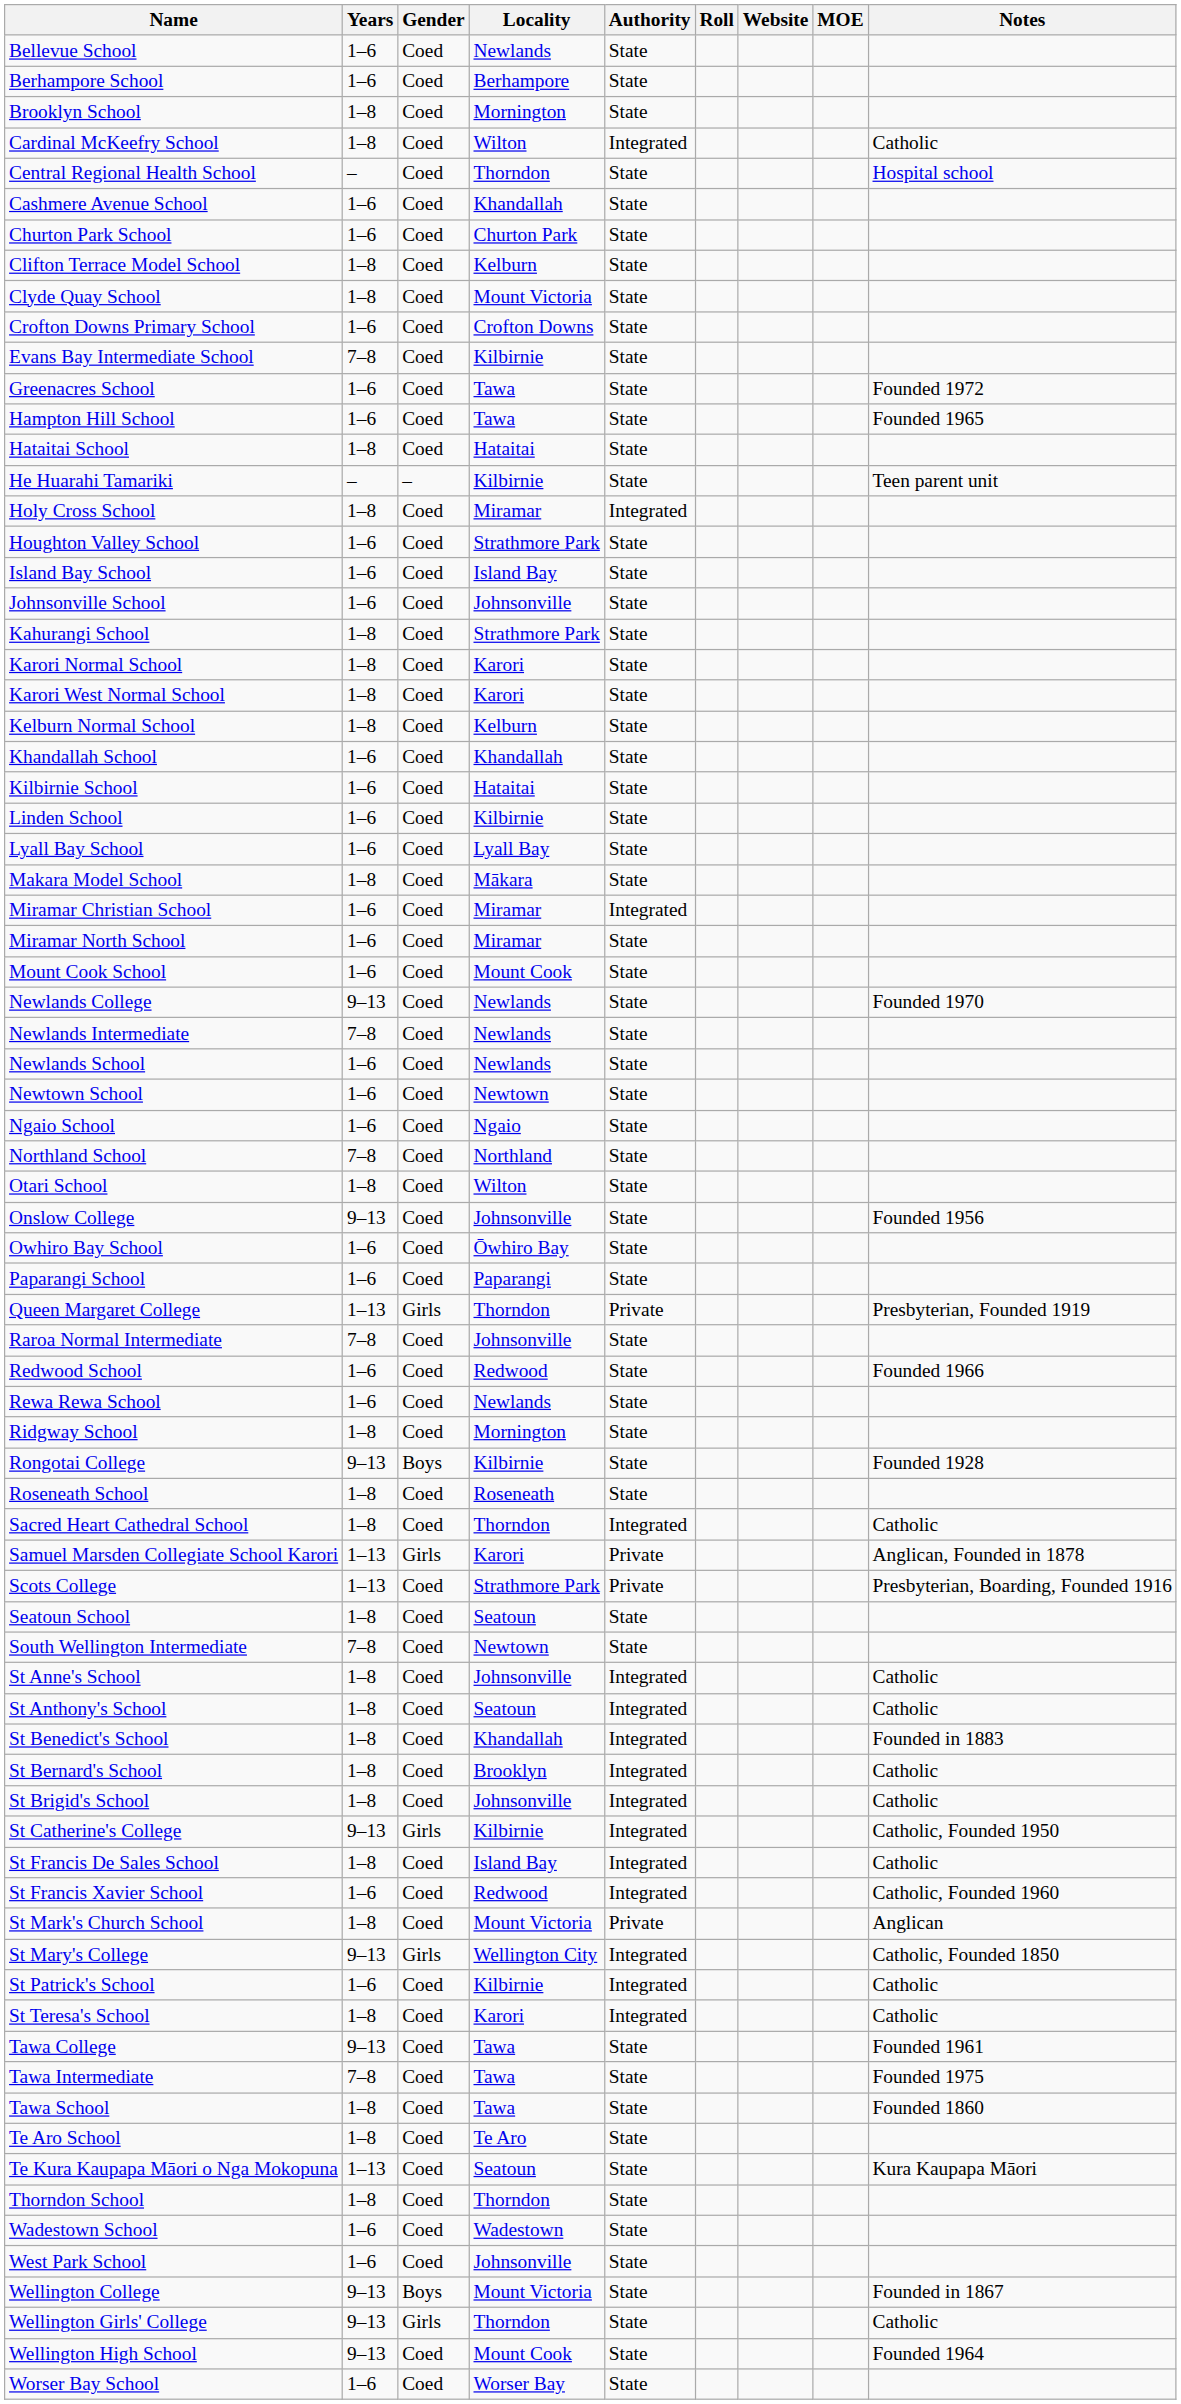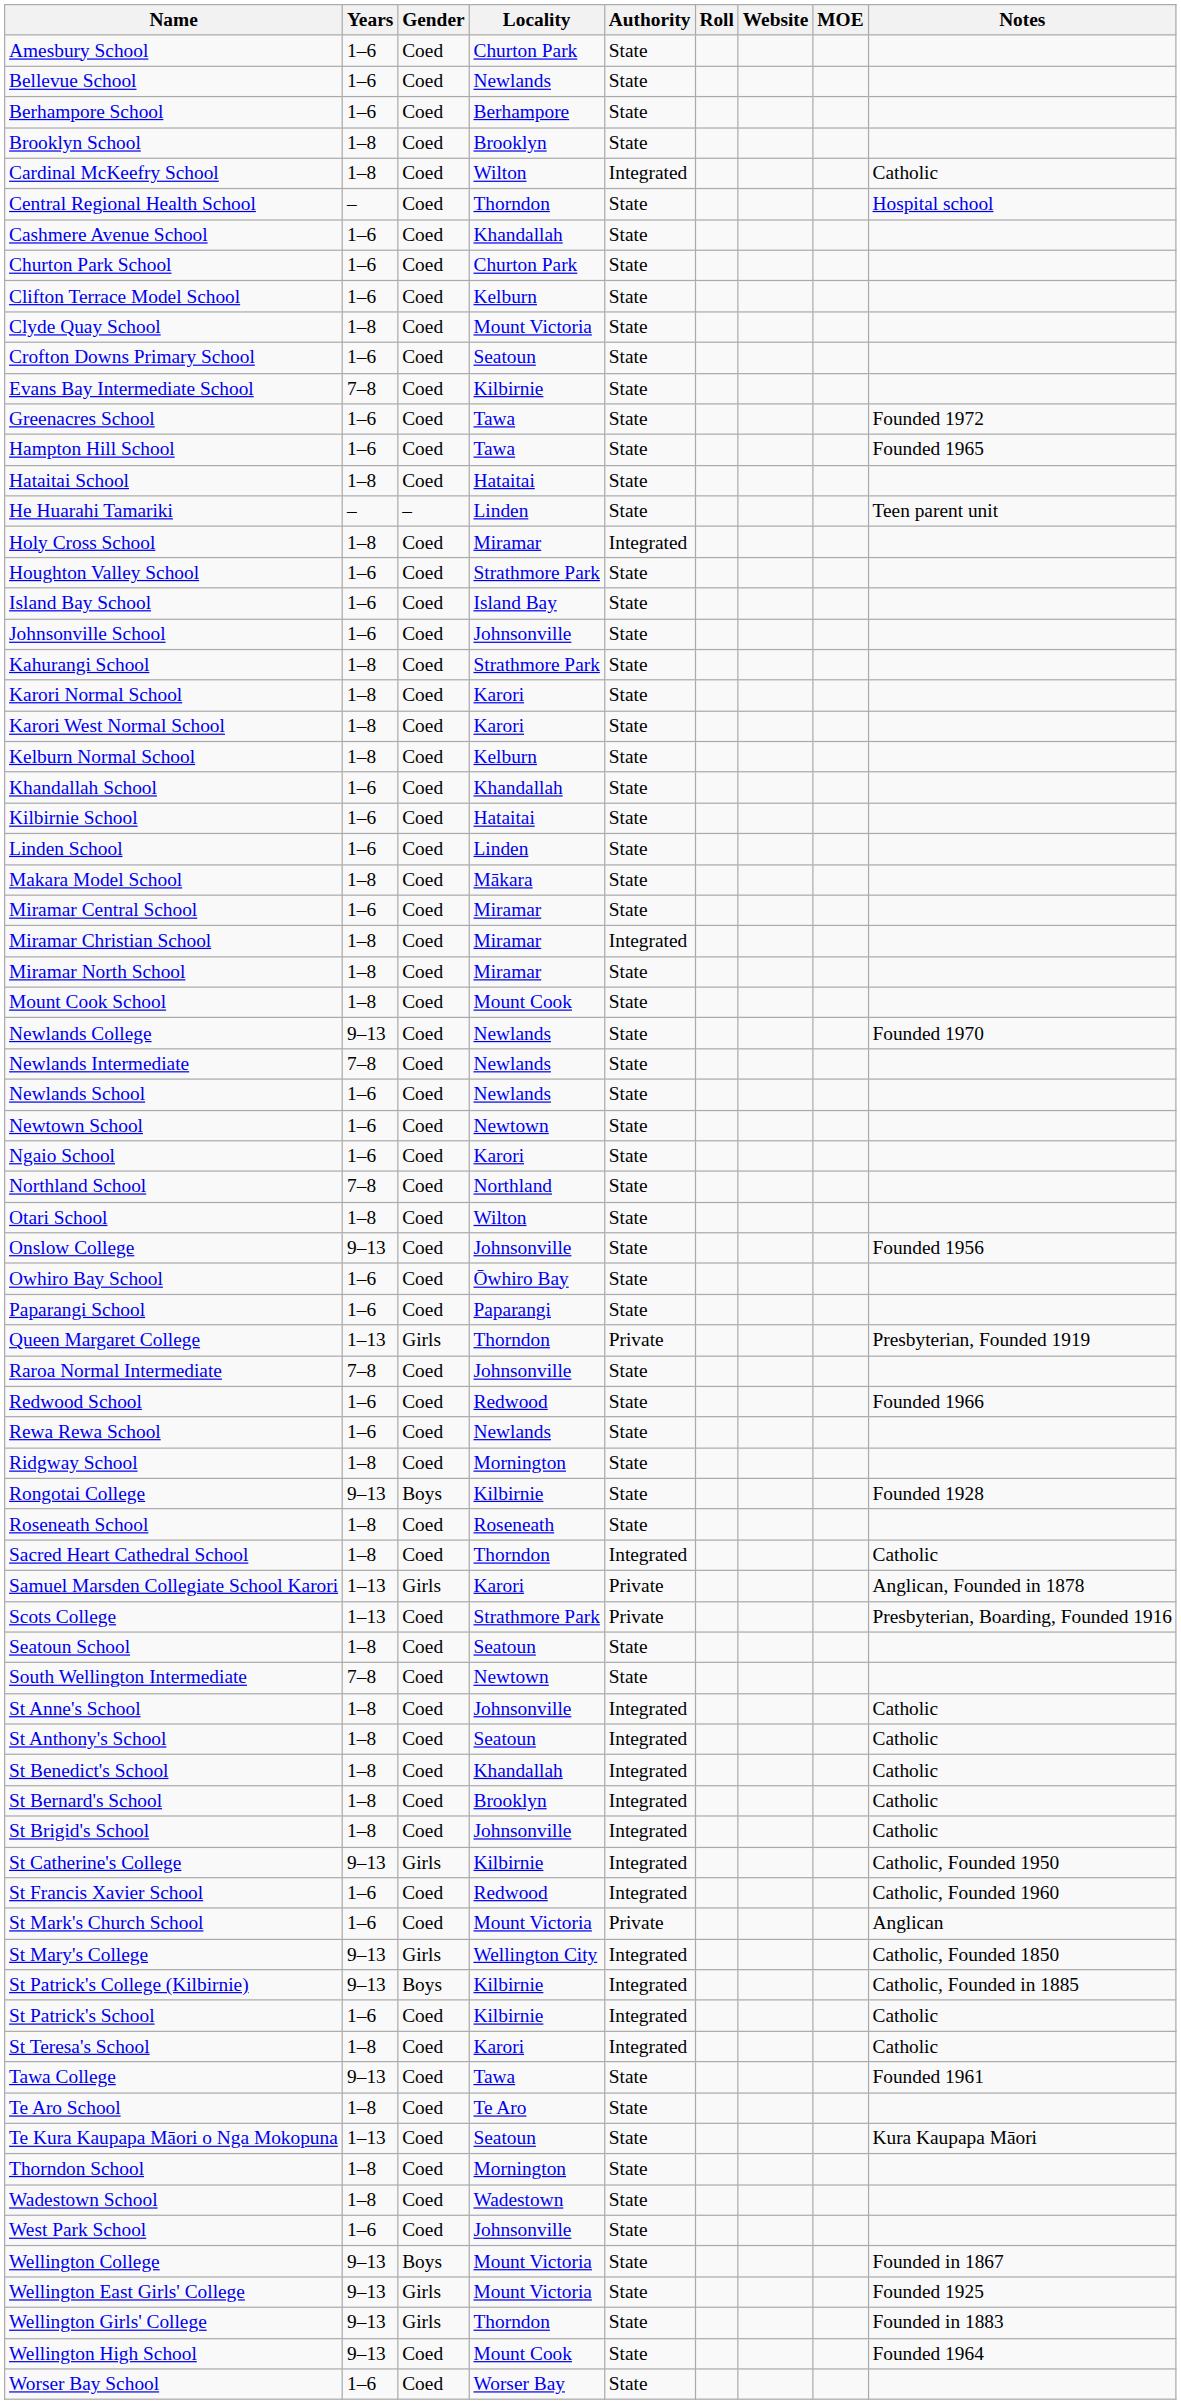+ row: Amesbury School | 1–6 | Coed | Churton Park | State
Brooklyn School | Locality: Mornington -> Brooklyn
Clifton Terrace Model School | Years: 1–8 -> 1–6
Crofton Downs Primary School | Locality: Crofton Downs -> Seatoun
He Huarahi Tamariki | Locality: Kilbirnie -> Linden
Linden School | Locality: Kilbirnie -> Linden
- row: Lyall Bay School | 1–6 | Coed | Lyall Bay | State
+ row: Miramar Central School | 1–6 | Coed | Miramar | State
Miramar Christian School | Years: 1–6 -> 1–8
Miramar North School | Years: 1–6 -> 1–8
Mount Cook School | Years: 1–6 -> 1–8
Ngaio School | Locality: Ngaio -> Karori
St Benedict's School | Notes: Founded in 1883 -> Catholic
- row: St Francis De Sales School | 1–8 | Coed | Island Bay | Integrated | Catholic
St Mark's Church School | Years: 1–8 -> 1–6
+ row: St Patrick's College (Kilbirnie) | 9–13 | Boys | Kilbirnie | Integrated | Catholic, Founded in 1885
- row: Tawa Intermediate | 7–8 | Coed | Tawa | State | Founded 1975
- row: Tawa School | 1–8 | Coed | Tawa | State | Founded 1860
Thorndon School | Locality: Thorndon -> Mornington
Wadestown School | Years: 1–6 -> 1–8
+ row: Wellington East Girls' College | 9–13 | Girls | Mount Victoria | State | Founded 1925
Wellington Girls' College | Notes: Catholic -> Founded in 1883
